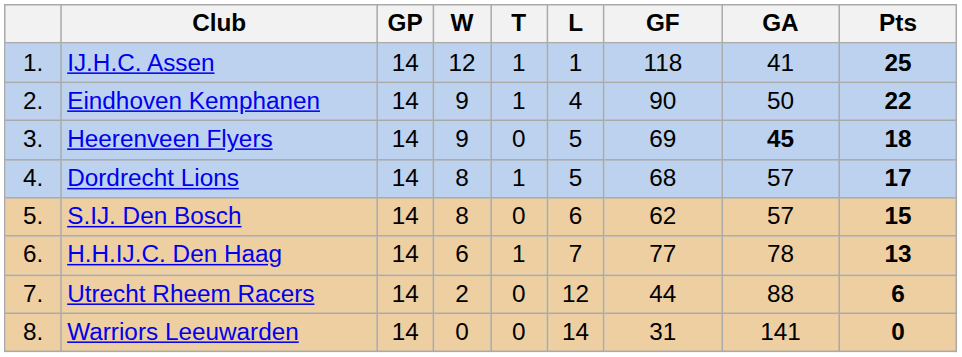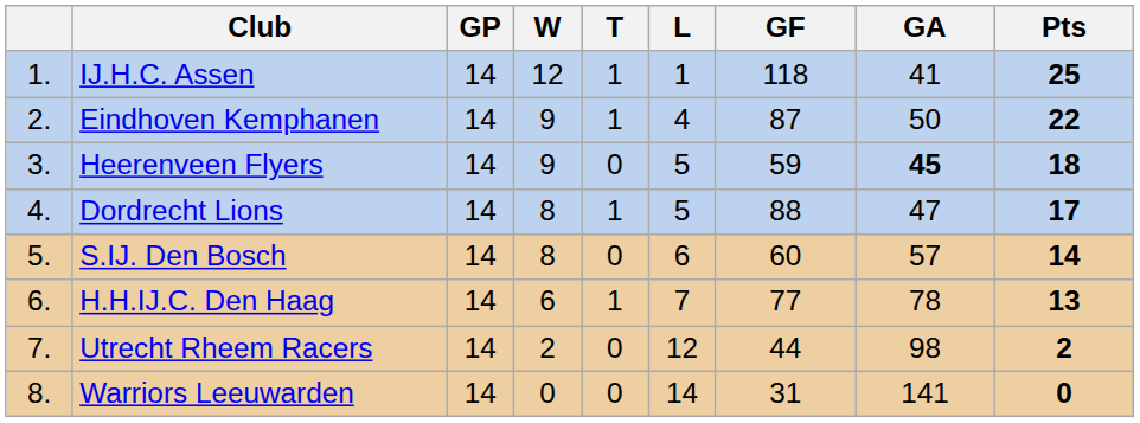Eindhoven Kemphanen | GF: 90 -> 87
Heerenveen Flyers | GF: 69 -> 59
Dordrecht Lions | GF: 68 -> 88
Dordrecht Lions | GA: 57 -> 47
S.IJ. Den Bosch | GF: 62 -> 60
S.IJ. Den Bosch | Pts: 15 -> 14
Utrecht Rheem Racers | GA: 88 -> 98
Utrecht Rheem Racers | Pts: 6 -> 2
